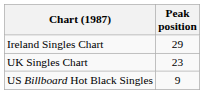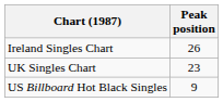Ireland Singles Chart | Peak position: 29 -> 26
